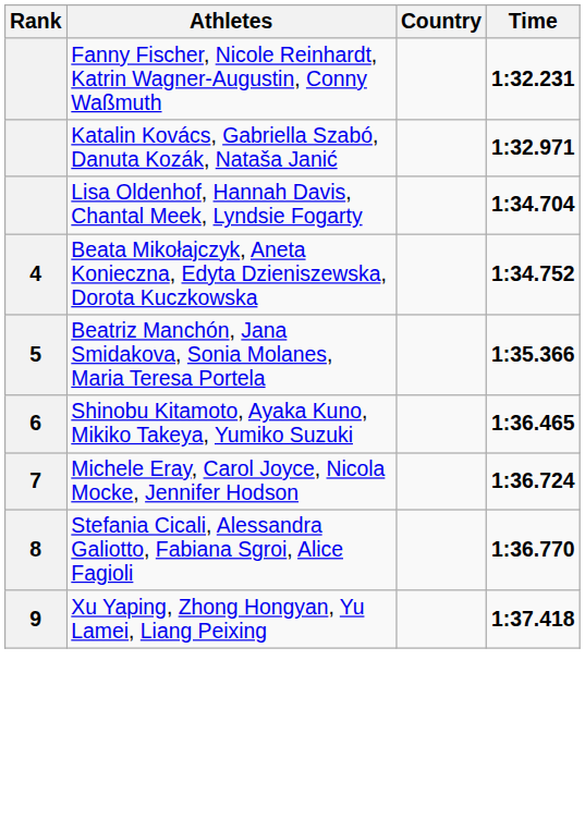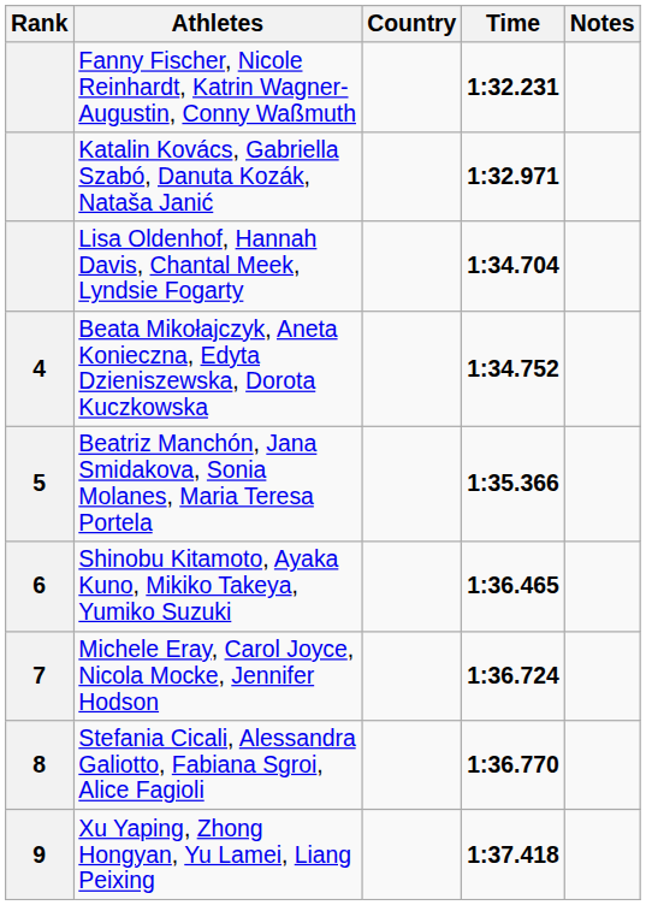+ column: Notes
